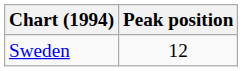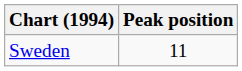Sweden | Peak position: 12 -> 11
